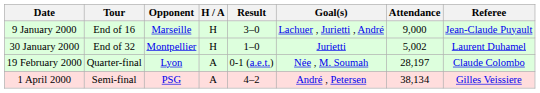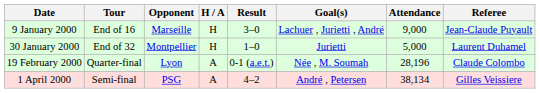30 January 2000 | Attendance: 5,002 -> 5,000
19 February 2000 | Attendance: 28,197 -> 28,196
